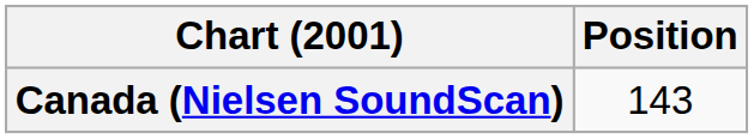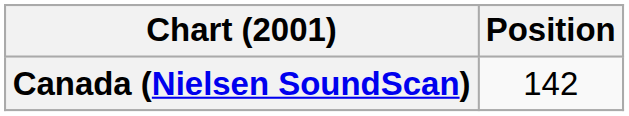Canada (Nielsen SoundScan) | Position: 143 -> 142
